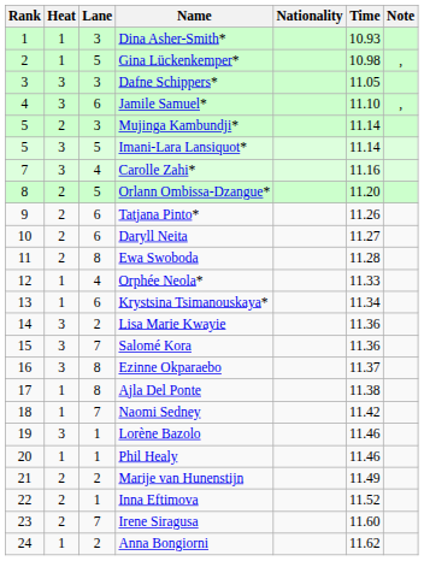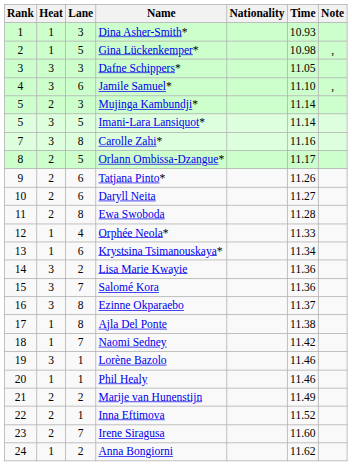Carolle Zahi* | Lane: 4 -> 8
Orlann Ombissa-Dzangue* | Time: 11.20 -> 11.17
